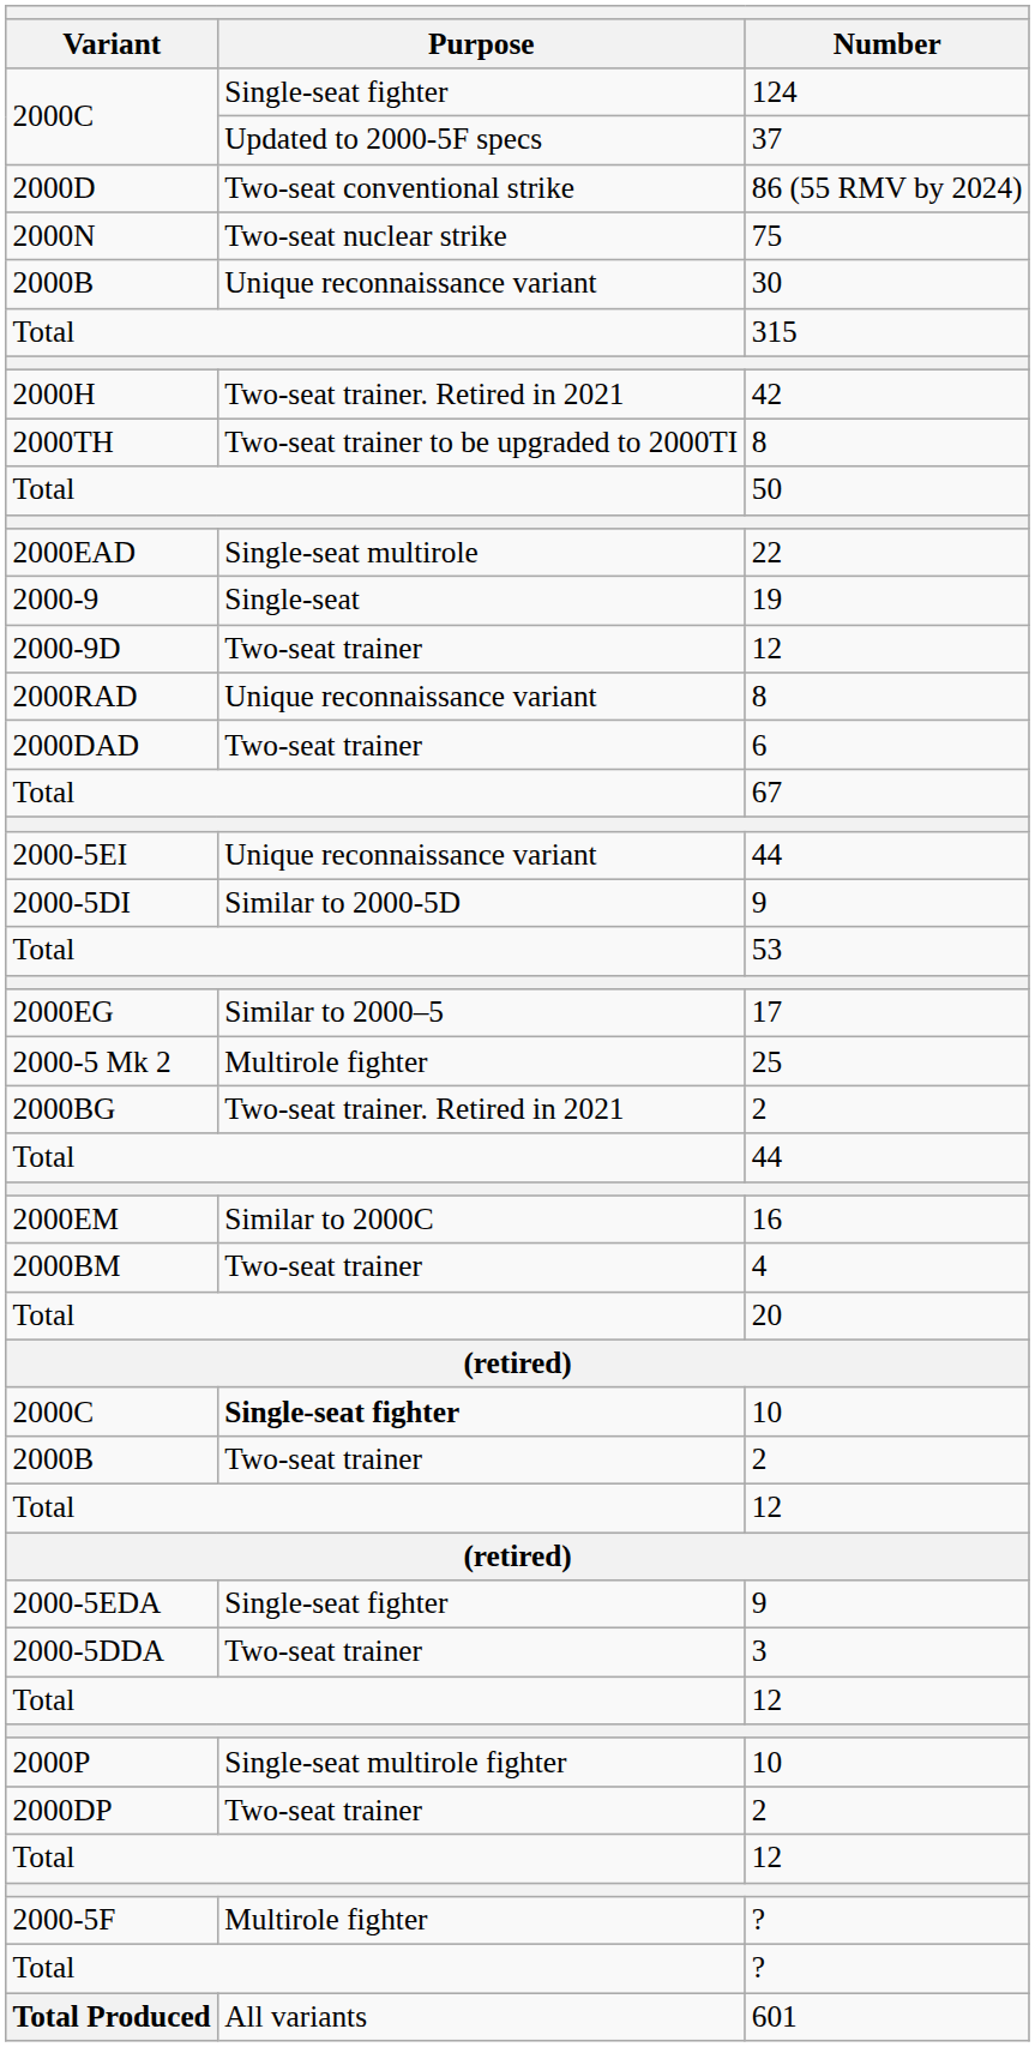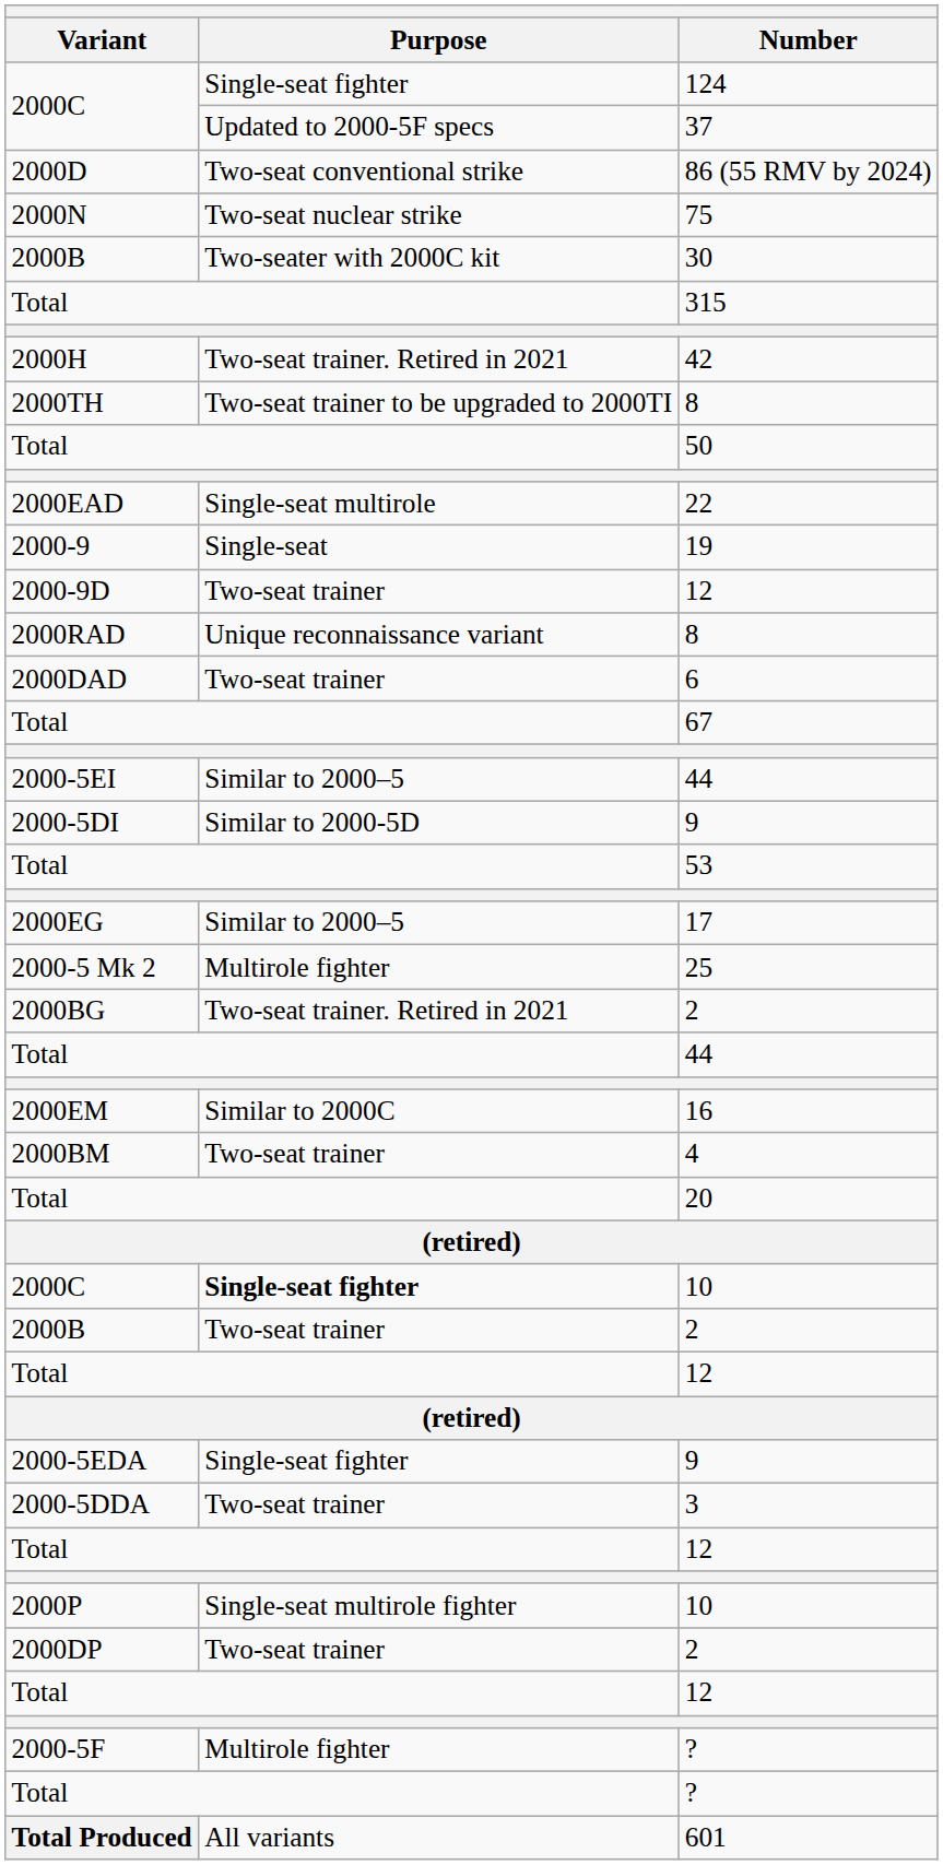30 | Purpose: Unique reconnaissance variant -> Two-seater with 2000C kit
2000-5EI / 44 | Purpose: Unique reconnaissance variant -> Similar to 2000–5
